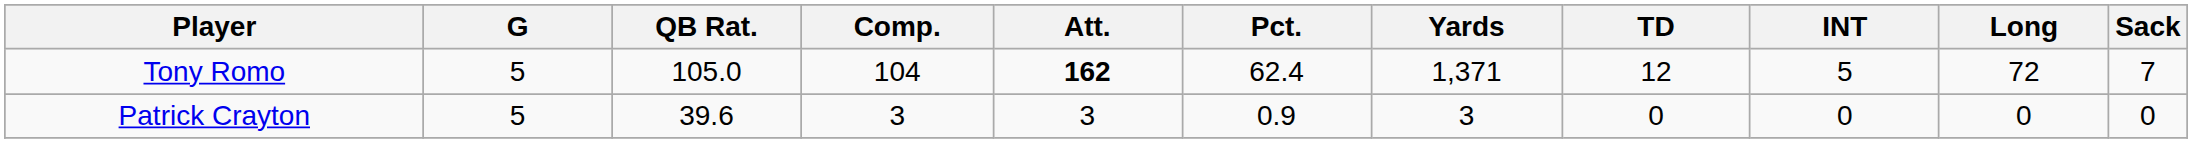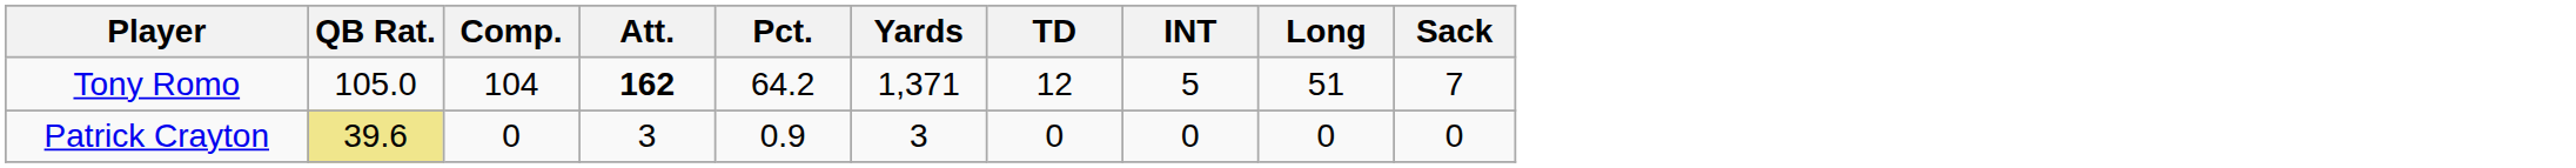- column: G | 5 | 5
Tony Romo | Pct.: 62.4 -> 64.2
Tony Romo | Long: 72 -> 51
Patrick Crayton | QB Rat.: no background -> khaki background
Patrick Crayton | Comp.: 3 -> 0
